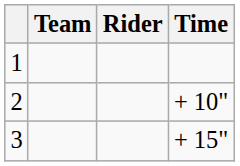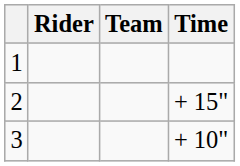columns swapped: Rider <-> Team
2 | Time: + 10" -> + 15"
3 | Time: + 15" -> + 10"
